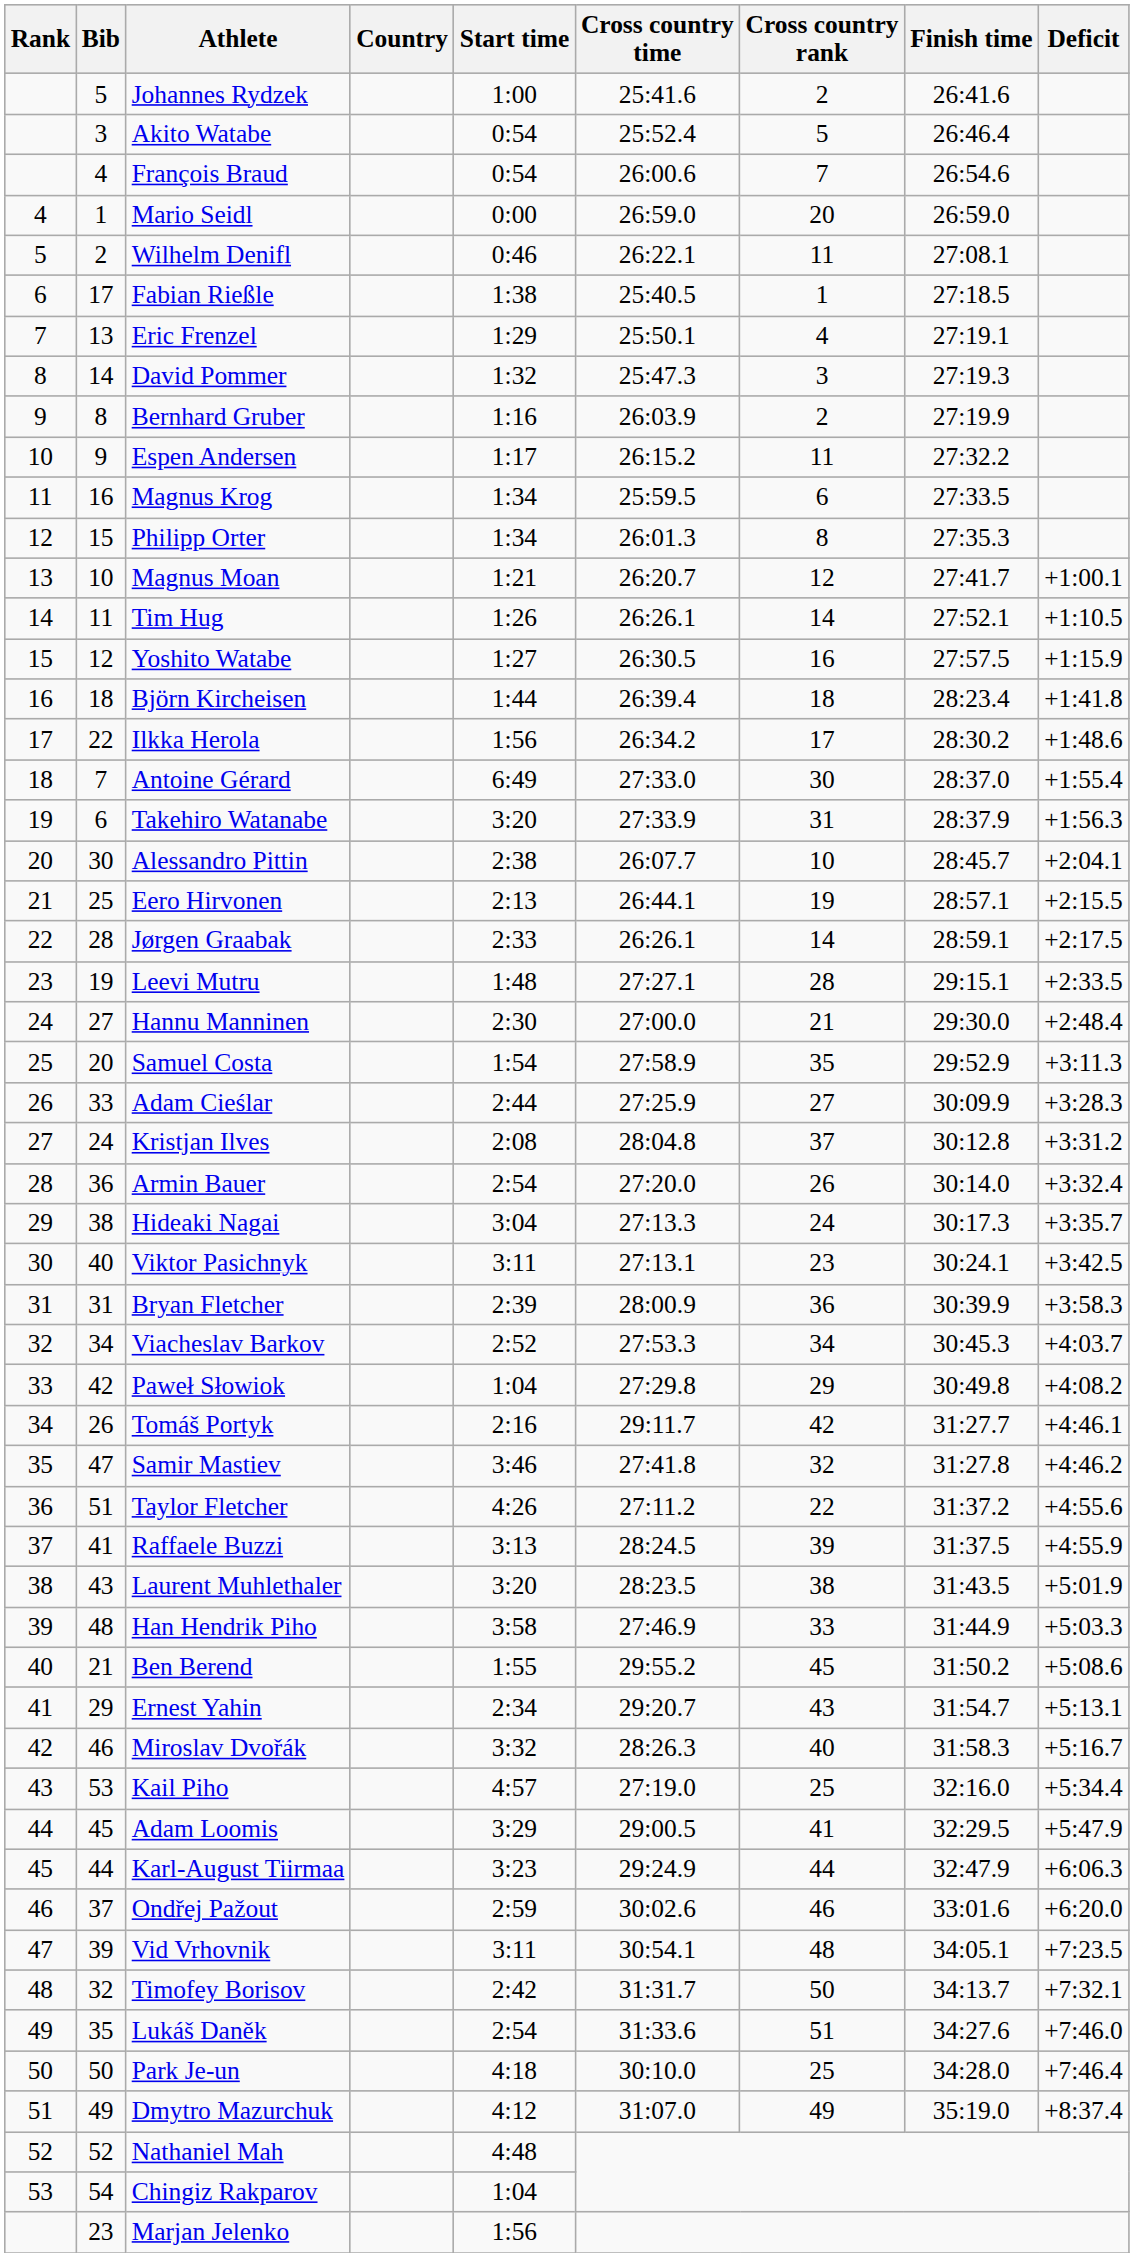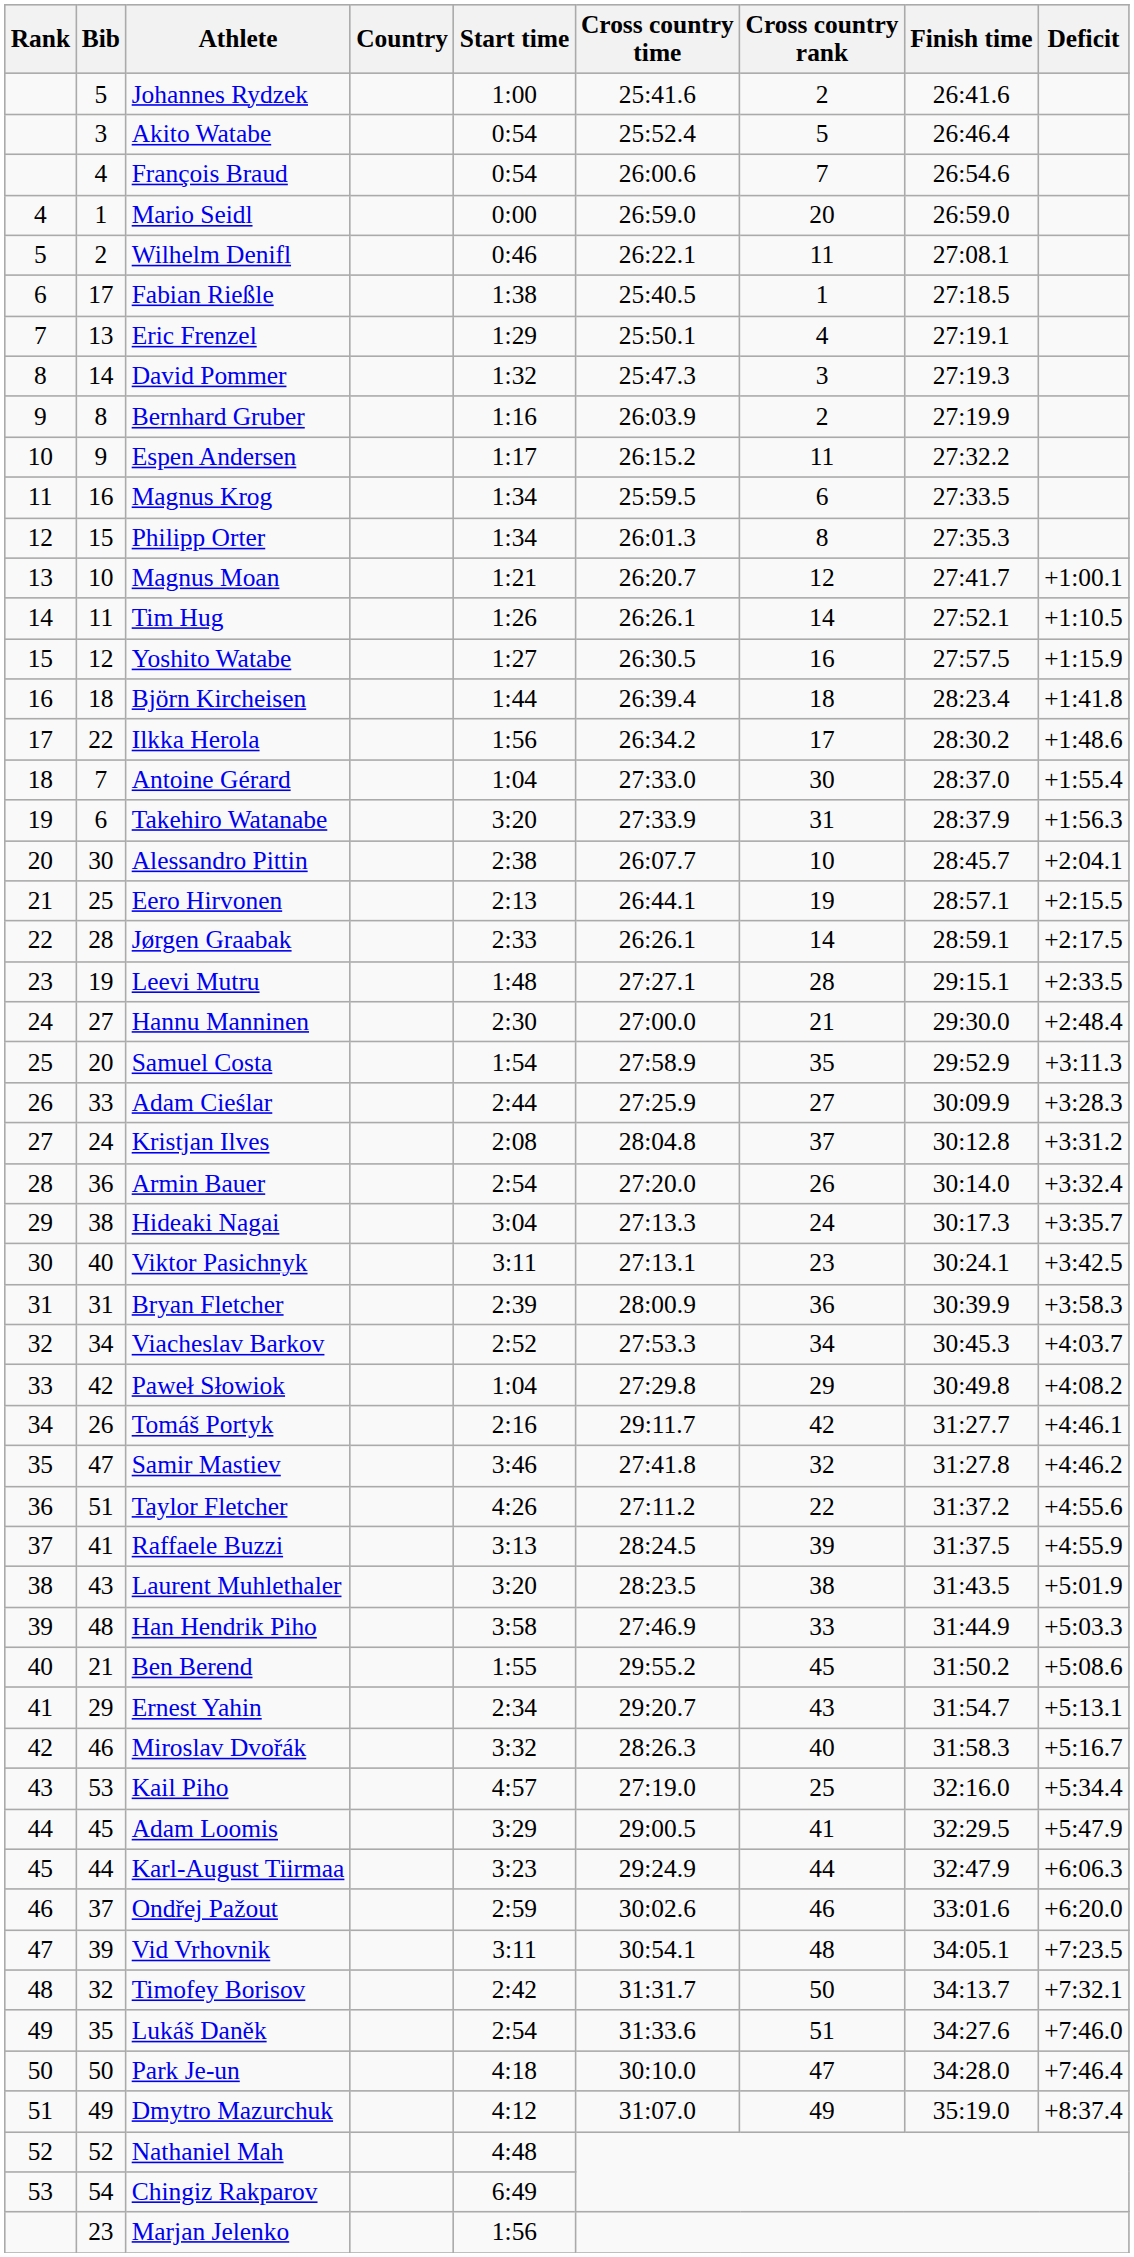Antoine Gérard | Start time: 6:49 -> 1:04
Park Je-un | Cross country rank: 25 -> 47
Chingiz Rakparov | Start time: 1:04 -> 6:49
